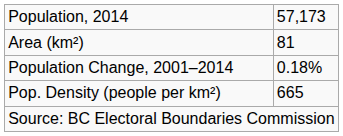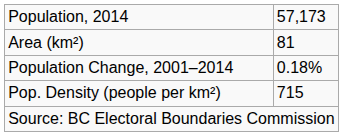Pop. Density (people per km²) | column 2: 665 -> 715
